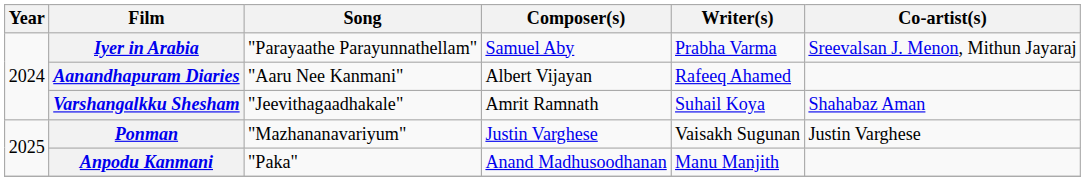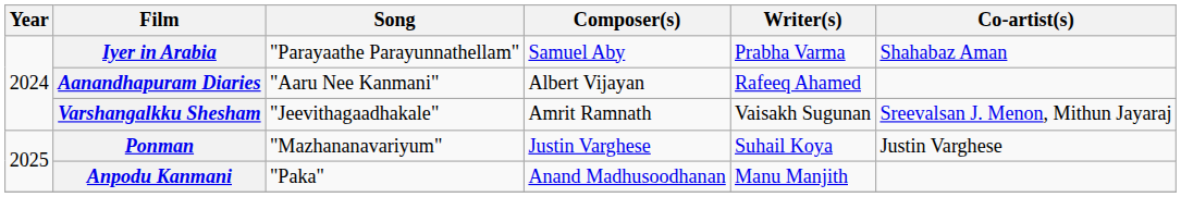Iyer in Arabia | Co-artist(s): Sreevalsan J. Menon, Mithun Jayaraj -> Shahabaz Aman
Varshangalkku Shesham | Writer(s): Suhail Koya -> Vaisakh Sugunan
Varshangalkku Shesham | Co-artist(s): Shahabaz Aman -> Sreevalsan J. Menon, Mithun Jayaraj
Ponman | Writer(s): Vaisakh Sugunan -> Suhail Koya
